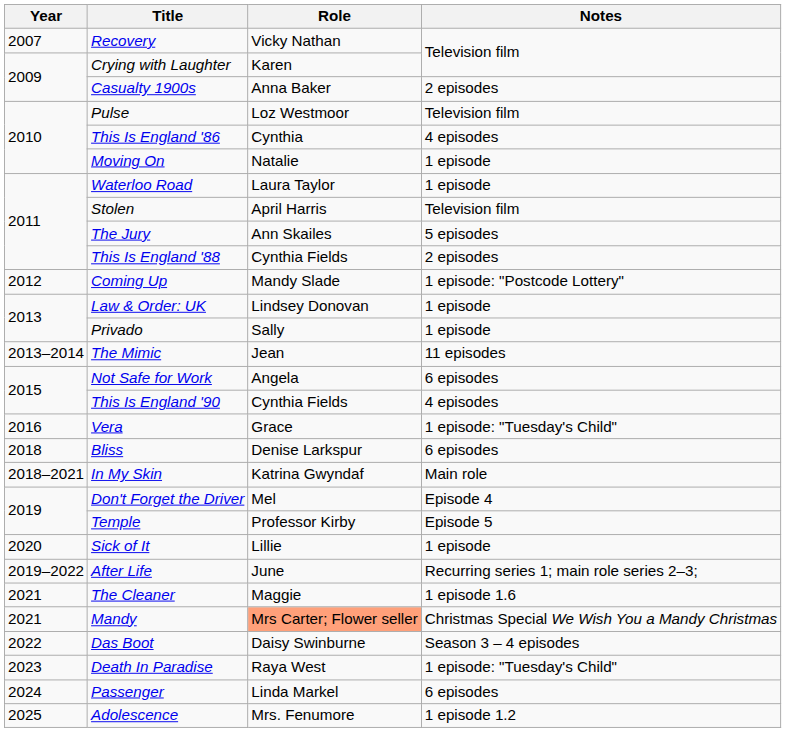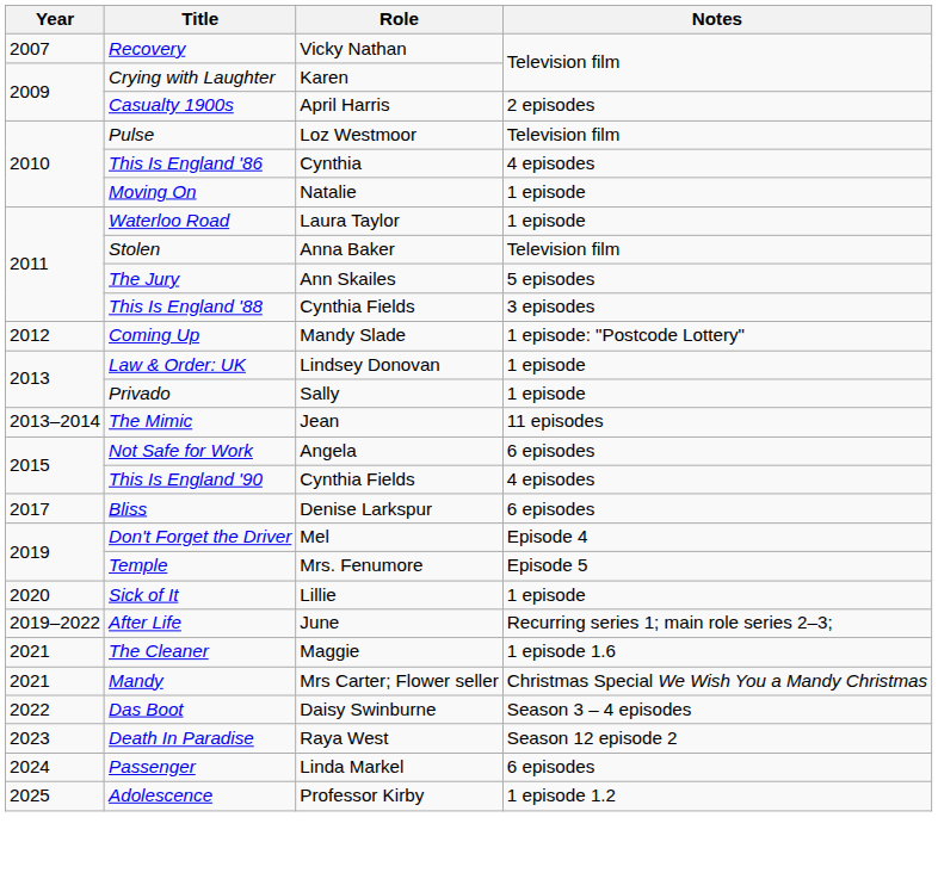Casualty 1900s | Role: Anna Baker -> April Harris
Stolen | Role: April Harris -> Anna Baker
This Is England '88 | Notes: 2 episodes -> 3 episodes
- row: 2016 | Vera | Grace | 1 episode: "Tuesday's Child"
Bliss | Year: 2018 -> 2017
- row: 2018–2021 | In My Skin | Katrina Gwyndaf | Main role
Temple | Role: Professor Kirby -> Mrs. Fenumore
Mandy | Role: lightsalmon background -> no background
Death In Paradise | Notes: 1 episode: "Tuesday's Child" -> Season 12 episode 2
Adolescence | Role: Mrs. Fenumore -> Professor Kirby
